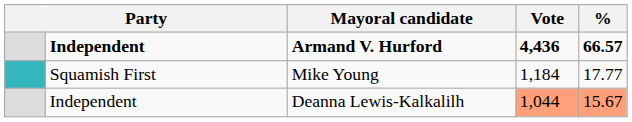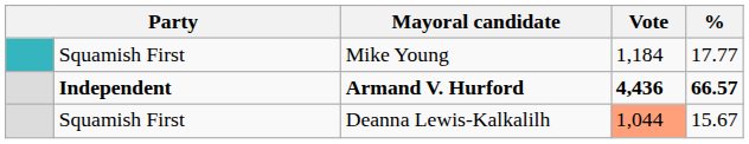rows swapped: Armand V. Hurford <-> Mike Young
Deanna Lewis-Kalkalilh | column 2: Independent -> Squamish First
Deanna Lewis-Kalkalilh | %: lightsalmon background -> no background
